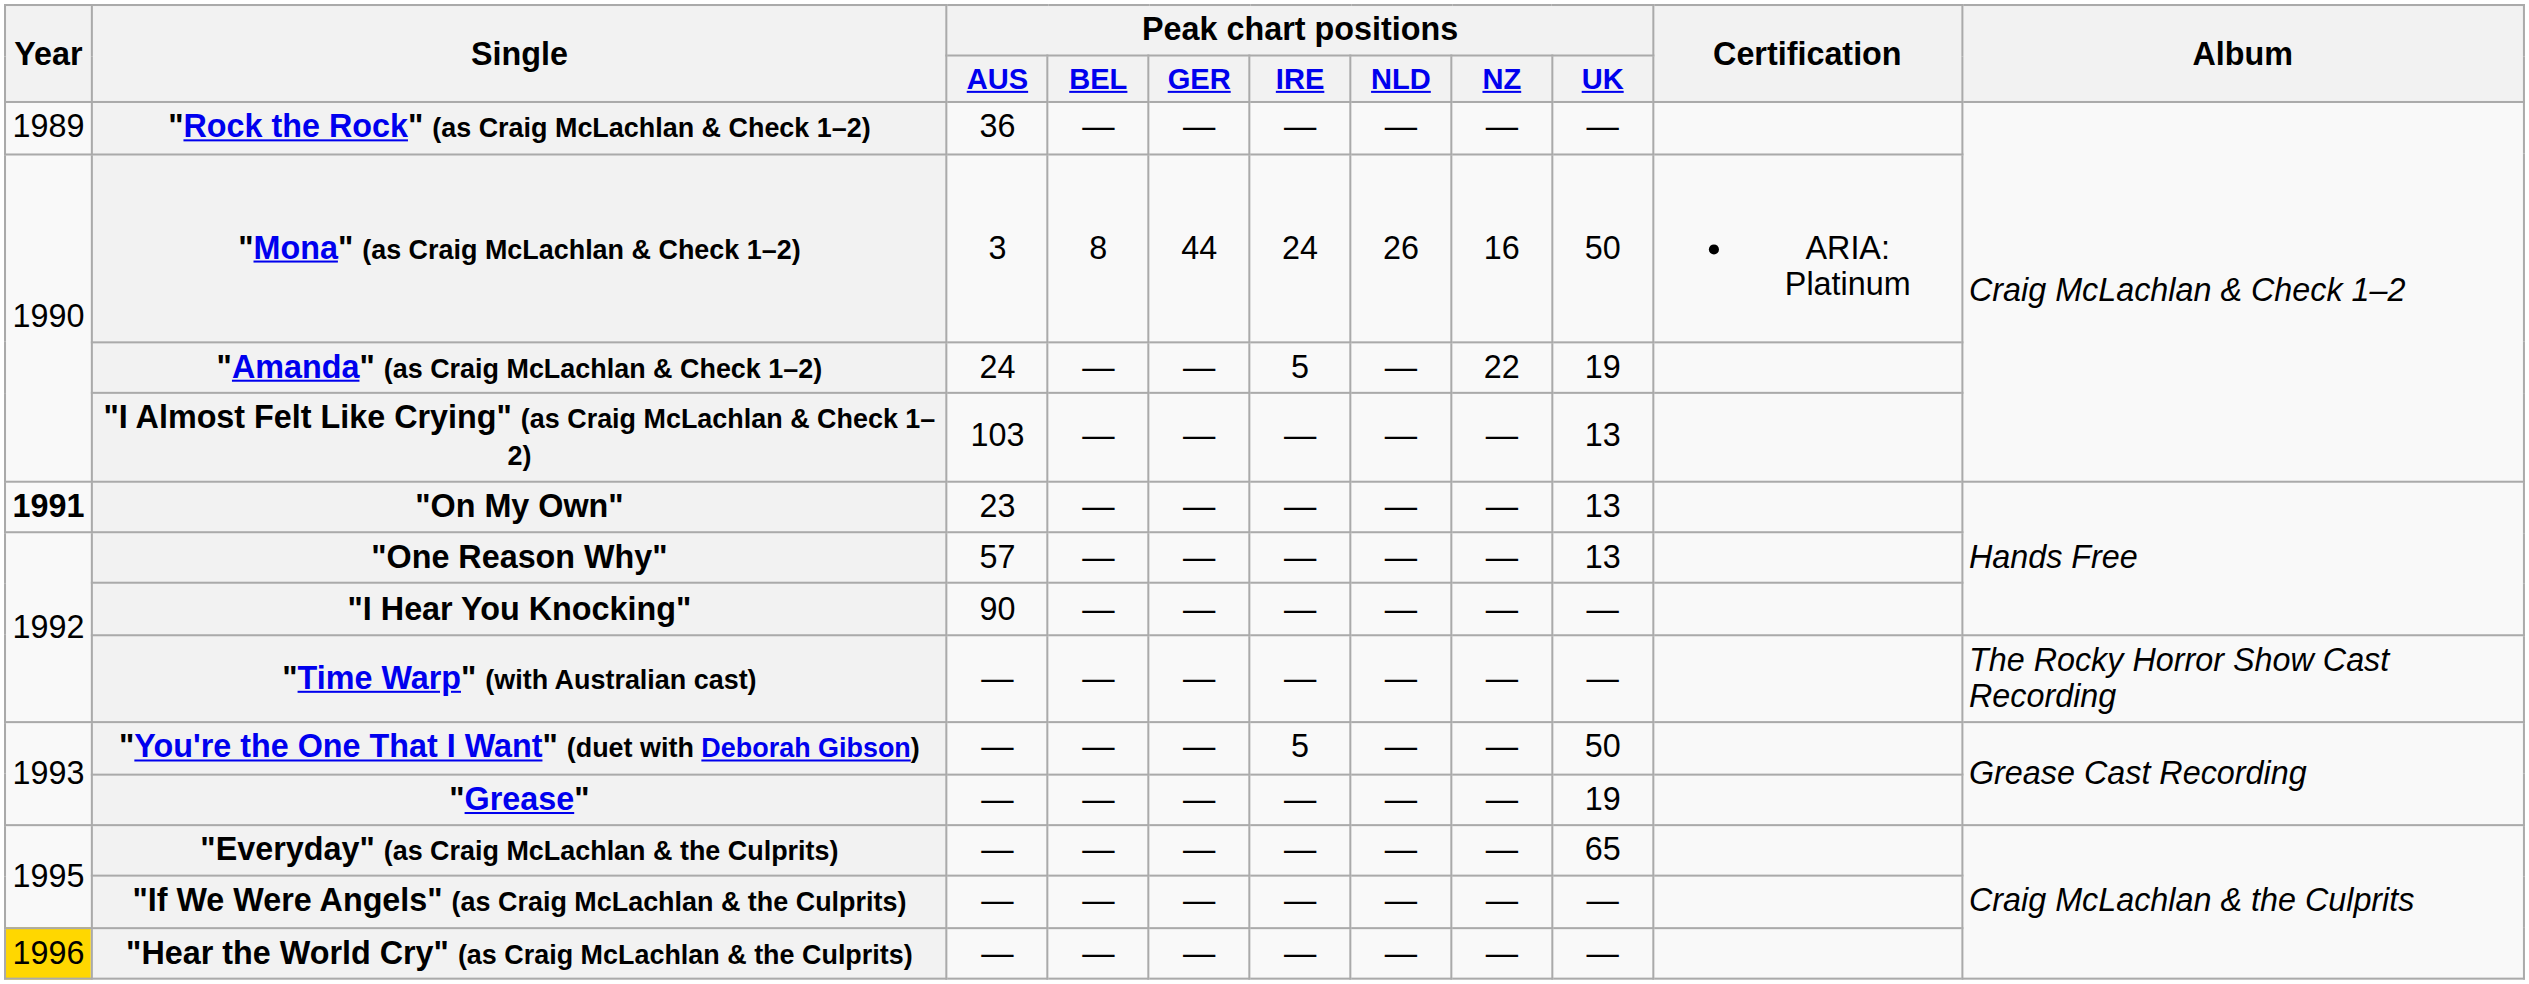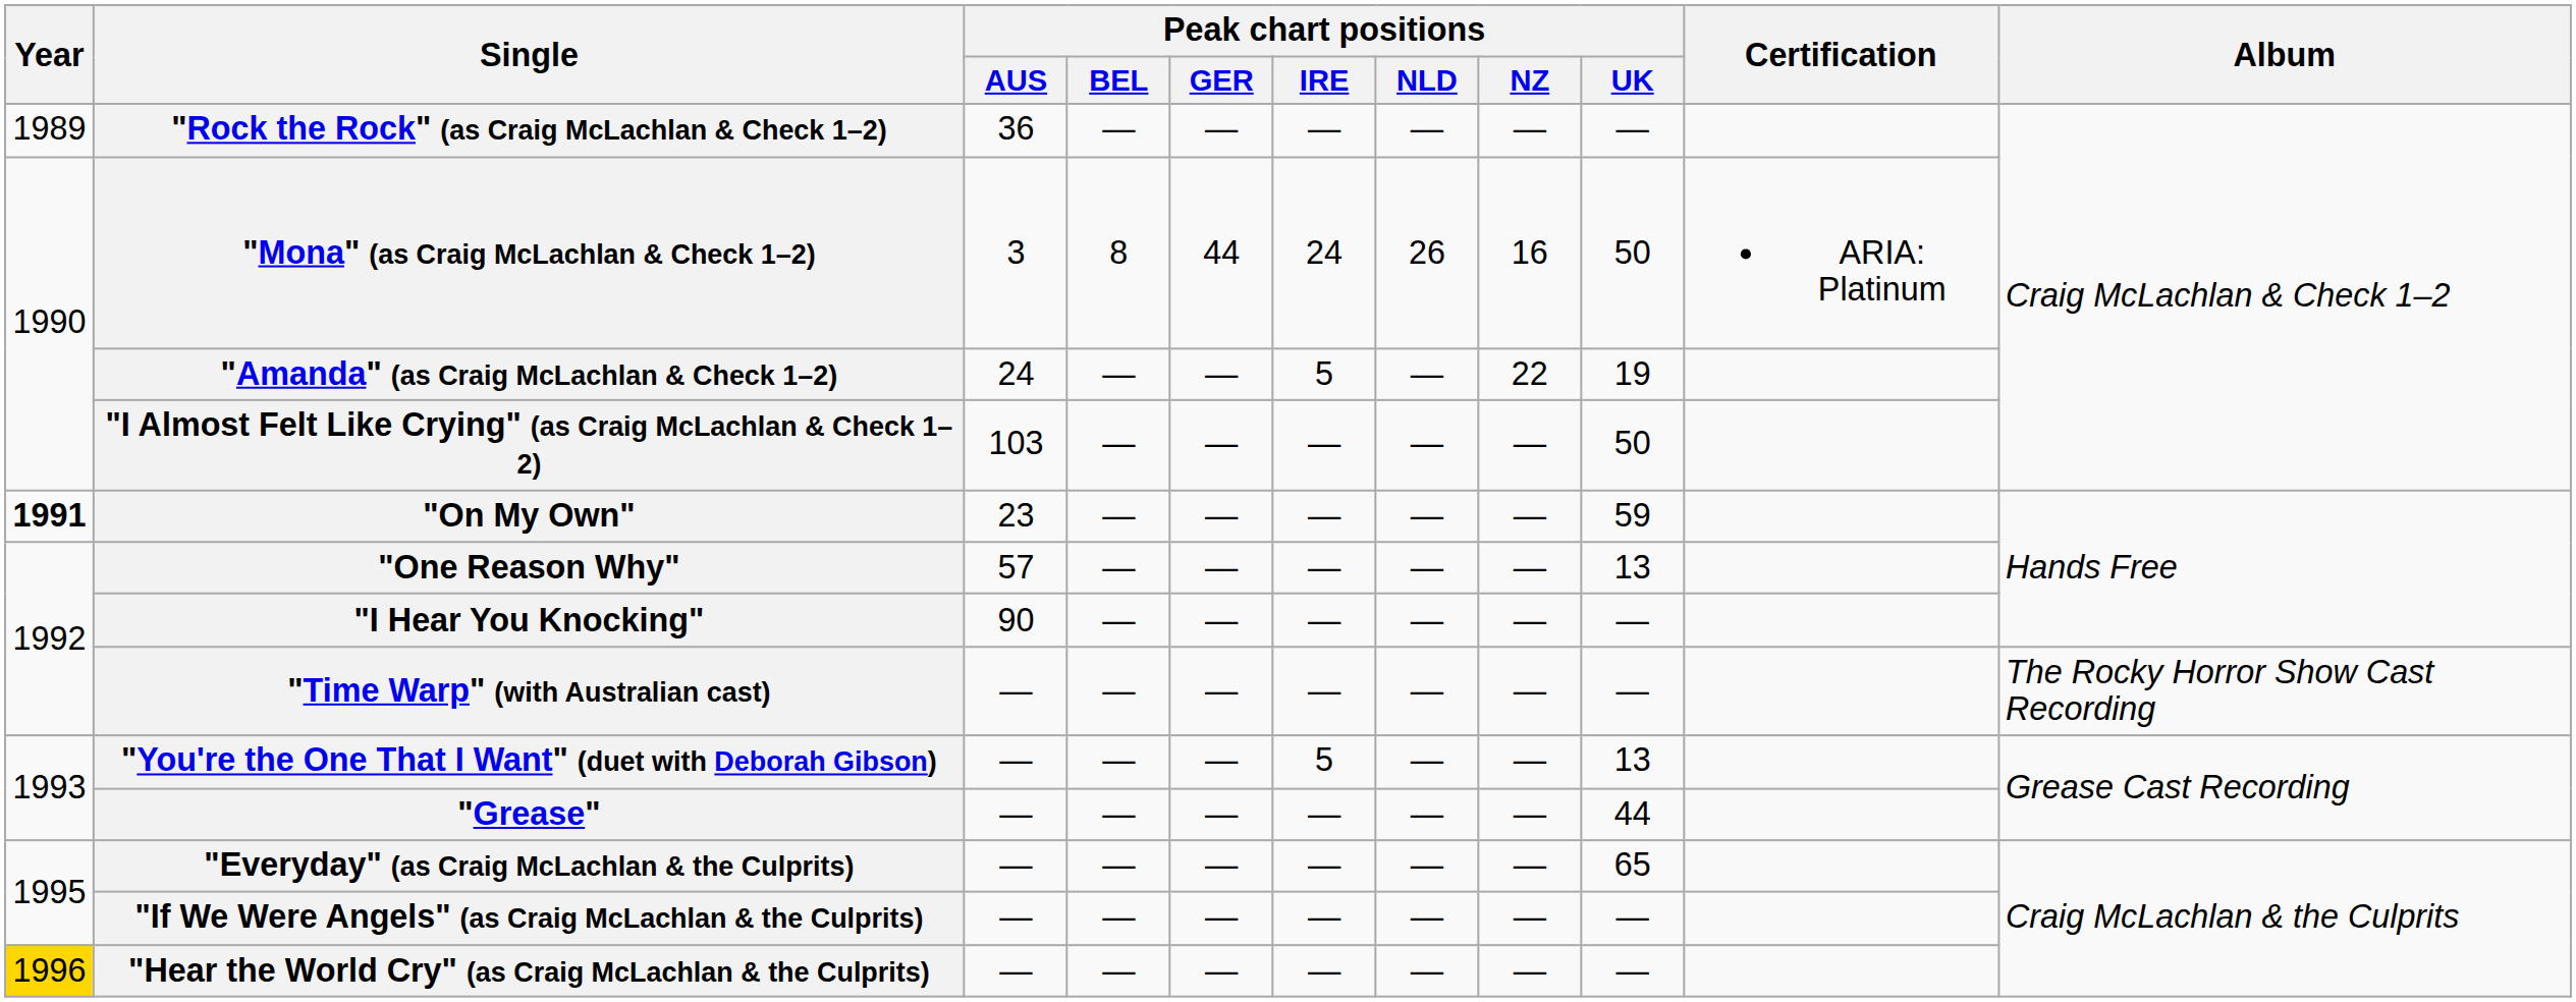"I Almost Felt Like Crying" (as Craig McLachlan & Check 1–2) | Peak chart positions / UK: 13 -> 50
"On My Own" | Peak chart positions / UK: 13 -> 59
"You're the One That I Want" (duet with Deborah Gibson) | Peak chart positions / UK: 50 -> 13
"Grease" | Peak chart positions / UK: 19 -> 44
